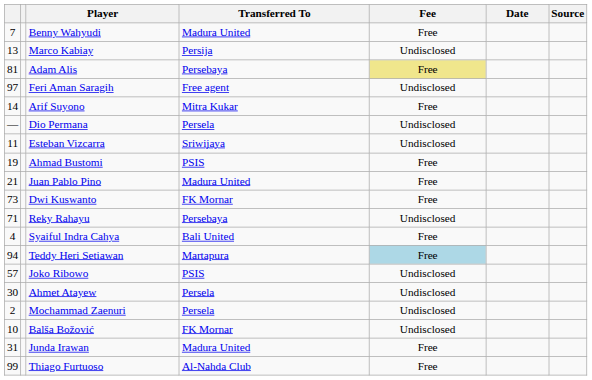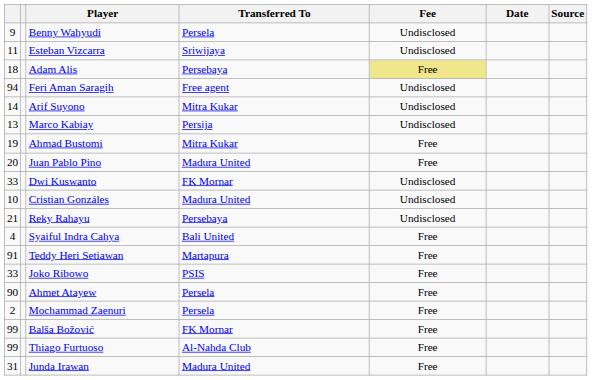Benny Wahyudi | column 1: 7 -> 9
Benny Wahyudi | Transferred To: Madura United -> Persela
Benny Wahyudi | Fee: Free -> Undisclosed
rows swapped: Esteban Vizcarra <-> Marco Kabiay
Adam Alis | column 1: 81 -> 18
Feri Aman Saragih | column 1: 97 -> 94
Arif Suyono | Fee: Free -> Undisclosed
- row: — | Dio Permana | Persela | Undisclosed
Ahmad Bustomi | Transferred To: PSIS -> Mitra Kukar
Juan Pablo Pino | column 1: 21 -> 20
Dwi Kuswanto | column 1: 73 -> 33
Dwi Kuswanto | Fee: Free -> Undisclosed
+ row: 10 | Cristian Gonzáles | Madura United | Undisclosed
Reky Rahayu | column 1: 71 -> 21
Teddy Heri Setiawan | column 1: 94 -> 91
Teddy Heri Setiawan | Fee: lightblue background -> no background
Joko Ribowo | column 1: 57 -> 33
Joko Ribowo | Fee: Undisclosed -> Free
Ahmet Atayew | column 1: 30 -> 90
Ahmet Atayew | Fee: Undisclosed -> Free
Mochammad Zaenuri | Fee: Undisclosed -> Free
Balša Božović | column 1: 10 -> 99
Balša Božović | Fee: Undisclosed -> Free
rows swapped: Junda Irawan <-> Thiago Furtuoso
